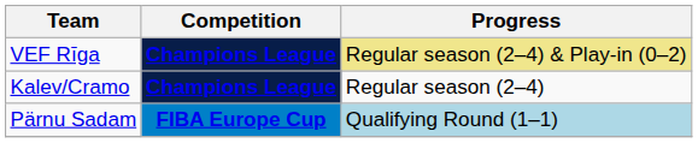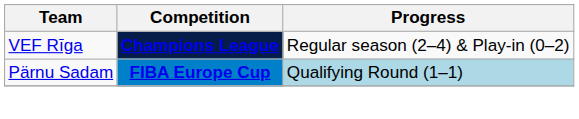VEF Rīga | Progress: khaki background -> no background
- row: Kalev/Cramo | Champions League | Regular season (2–4)
